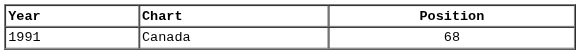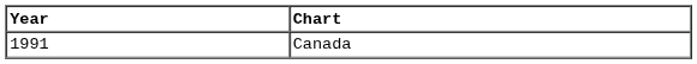- column: Position | 68
